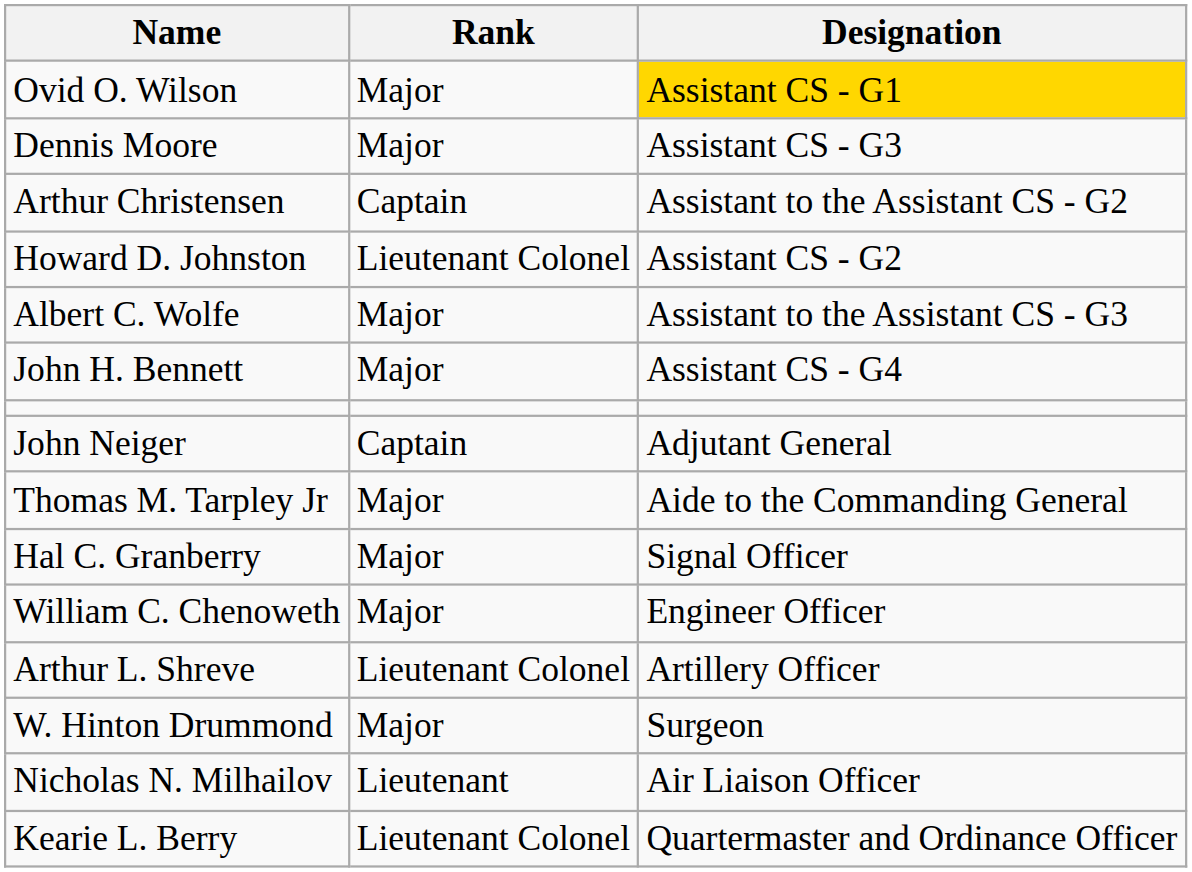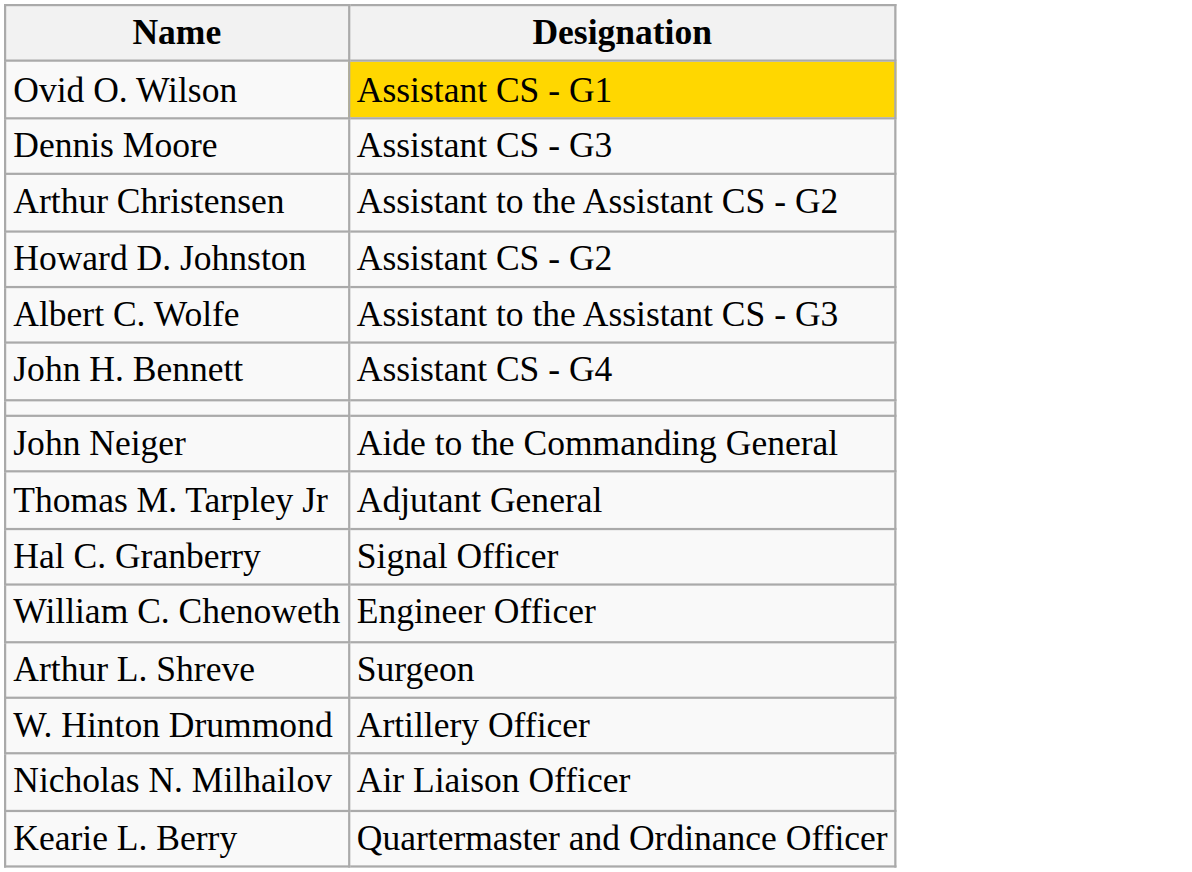- column: Rank | Major | Major | Captain | Lieutenant Colonel | Major | Major | Captain | Major | Major | Major | Lieutenant Colonel | Major | Lieutenant | Lieutenant Colonel
John Neiger | Designation: Adjutant General -> Aide to the Commanding General
Thomas M. Tarpley Jr | Designation: Aide to the Commanding General -> Adjutant General
Arthur L. Shreve | Designation: Artillery Officer -> Surgeon
W. Hinton Drummond | Designation: Surgeon -> Artillery Officer
